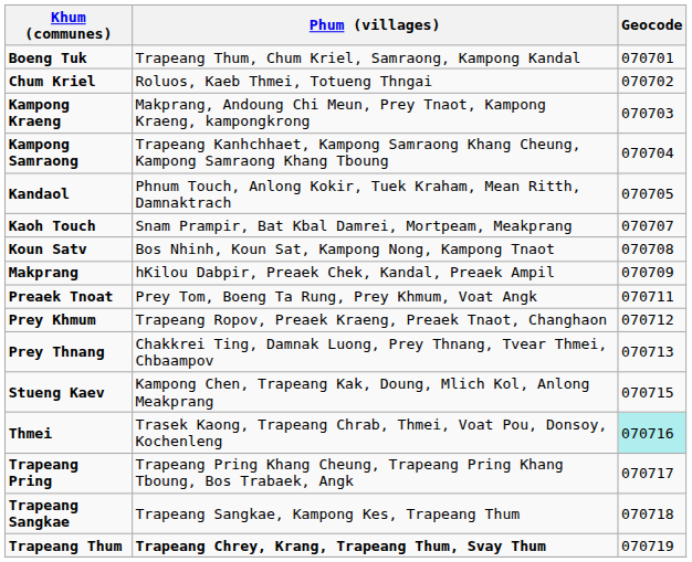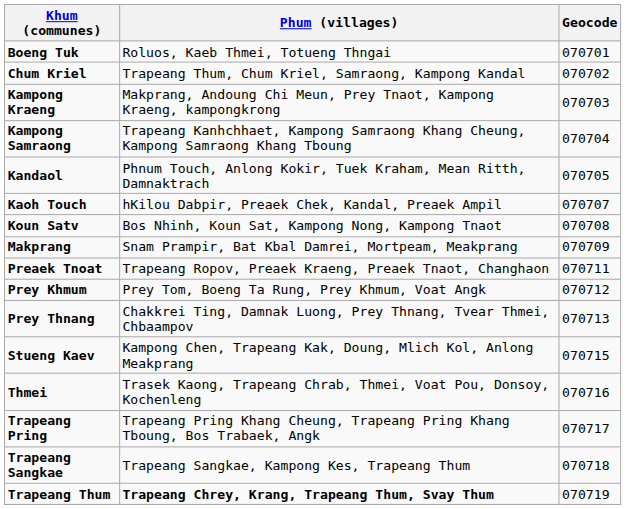Boeng Tuk | Phum (villages): Trapeang Thum, Chum Kriel, Samraong, Kampong Kandal -> Roluos, Kaeb Thmei, Totueng Thngai
Chum Kriel | Phum (villages): Roluos, Kaeb Thmei, Totueng Thngai -> Trapeang Thum, Chum Kriel, Samraong, Kampong Kandal
Kaoh Touch | Phum (villages): Snam Prampir, Bat Kbal Damrei, Mortpeam, Meakprang -> hKilou Dabpir, Preaek Chek, Kandal, Preaek Ampil
Makprang | Phum (villages): hKilou Dabpir, Preaek Chek, Kandal, Preaek Ampil -> Snam Prampir, Bat Kbal Damrei, Mortpeam, Meakprang
Preaek Tnoat | Phum (villages): Prey Tom, Boeng Ta Rung, Prey Khmum, Voat Angk -> Trapeang Ropov, Preaek Kraeng, Preaek Tnaot, Changhaon
Prey Khmum | Phum (villages): Trapeang Ropov, Preaek Kraeng, Preaek Tnaot, Changhaon -> Prey Tom, Boeng Ta Rung, Prey Khmum, Voat Angk
Thmei | Geocode: paleturquoise background -> no background
